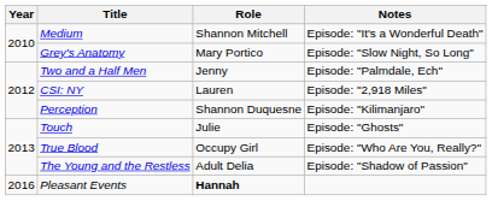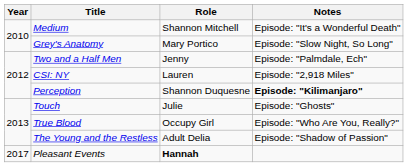Perception | Notes: normal -> bold
Pleasant Events | Year: 2016 -> 2017
